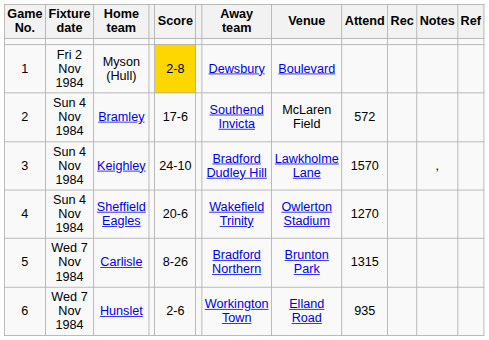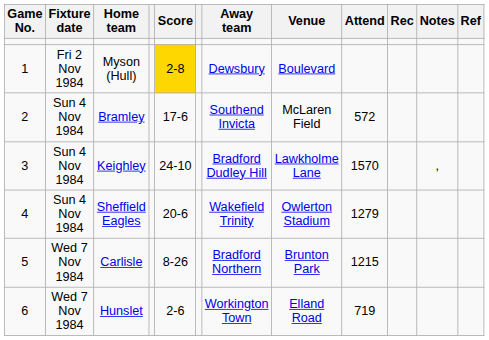Sheffield Eagles | Attend: 1270 -> 1279
Carlisle | Attend: 1315 -> 1215
Hunslet | Attend: 935 -> 719
